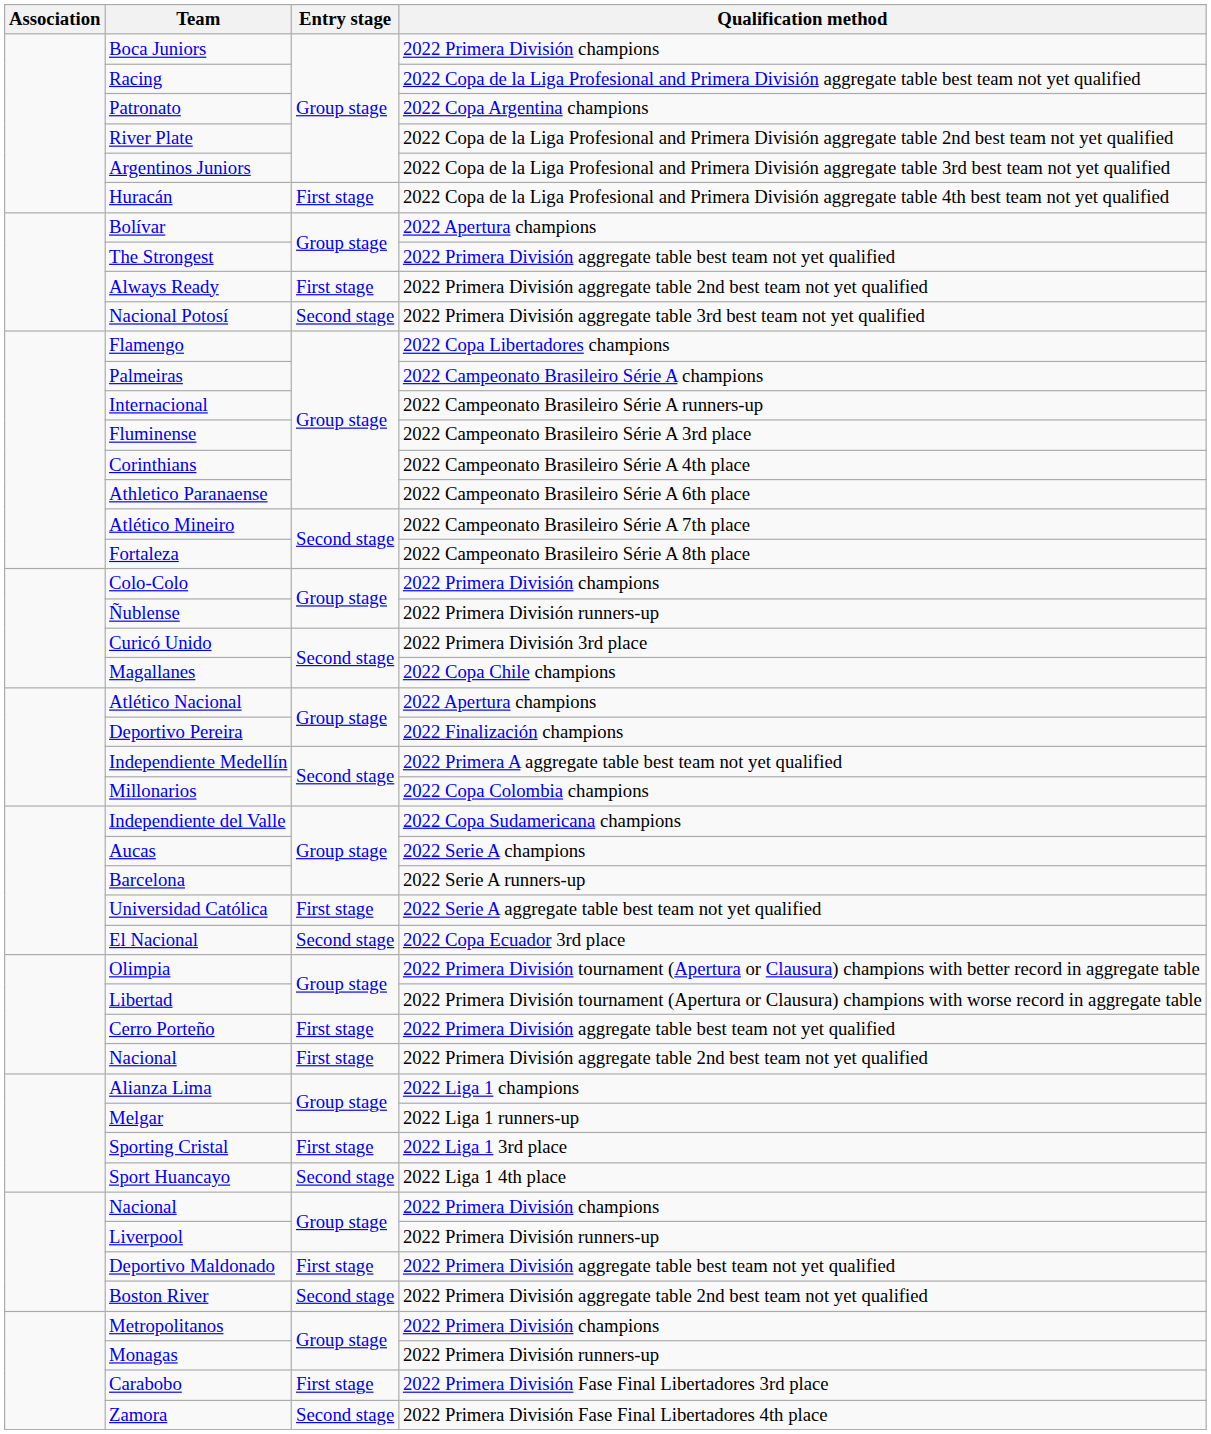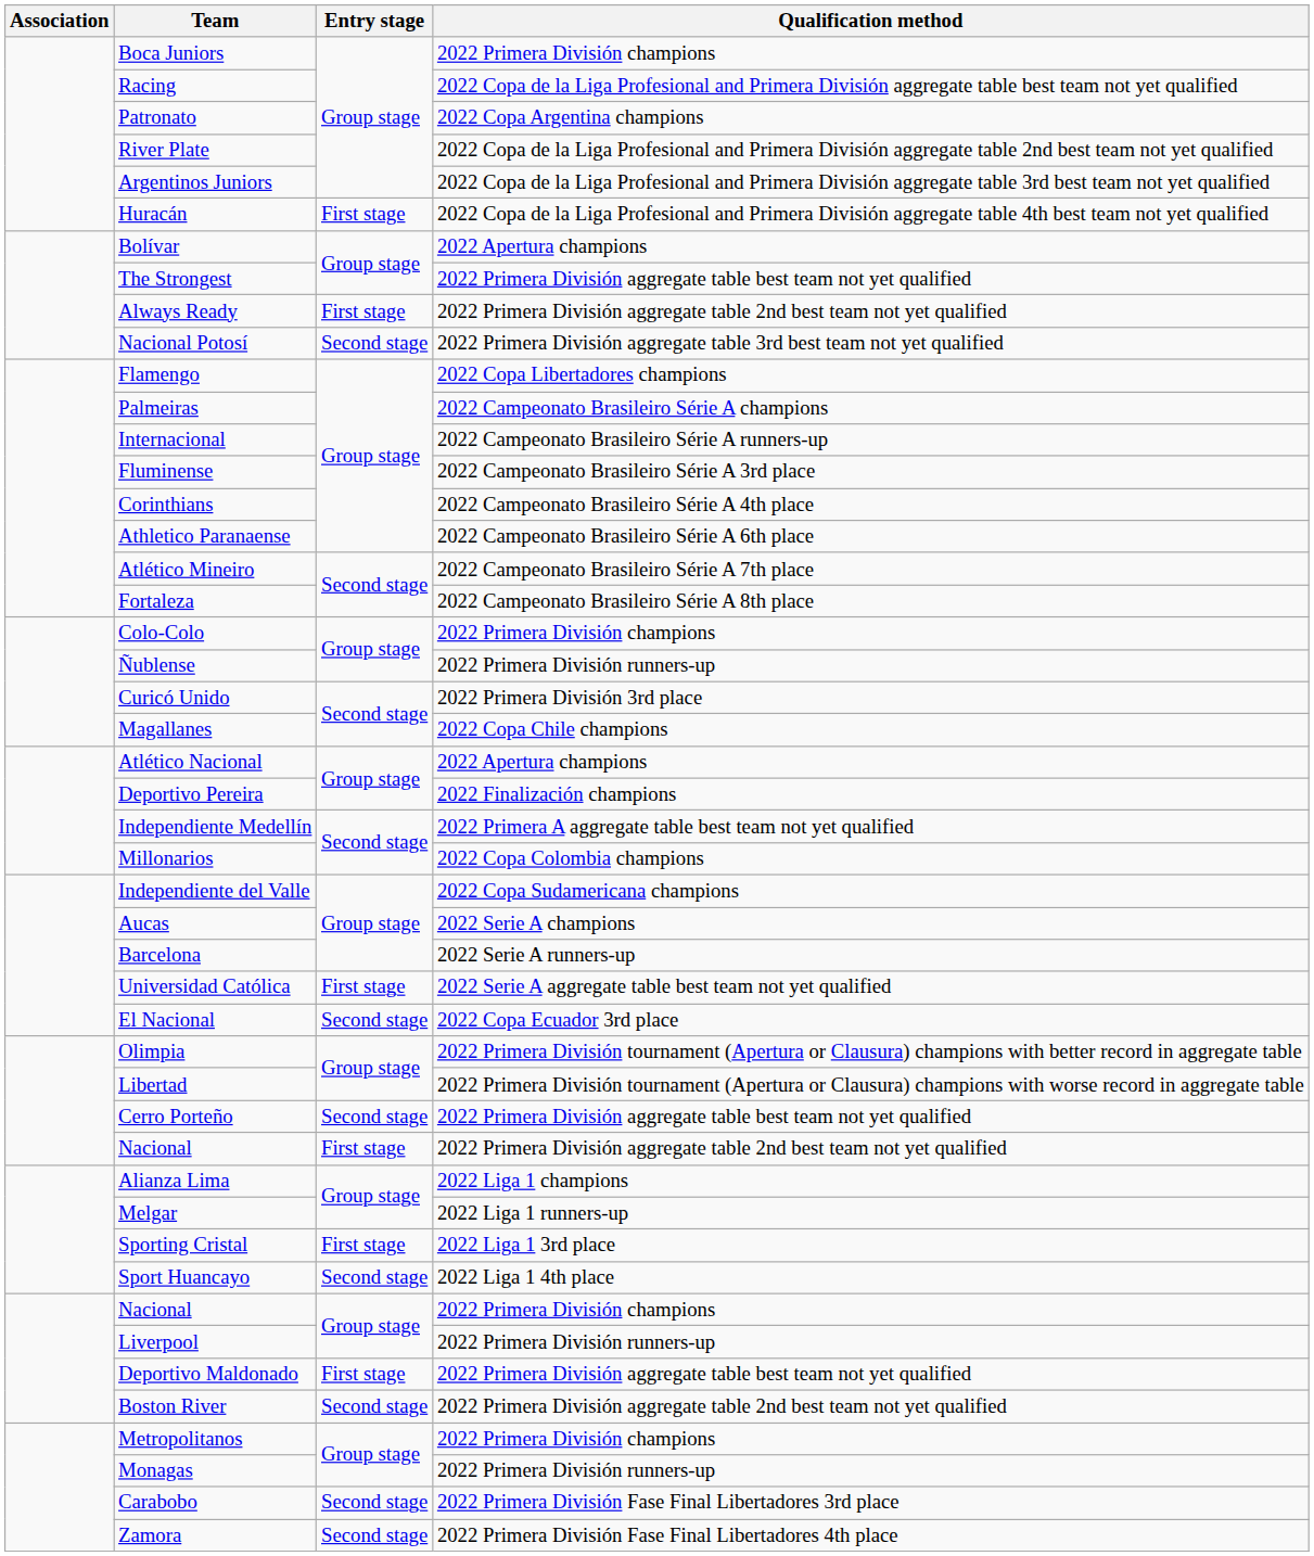Cerro Porteño | Entry stage: First stage -> Second stage
Carabobo | Entry stage: First stage -> Second stage
